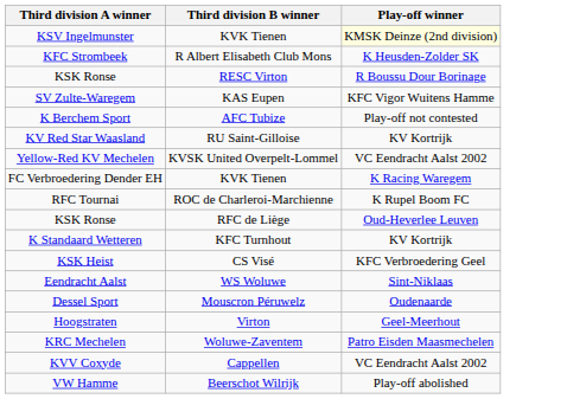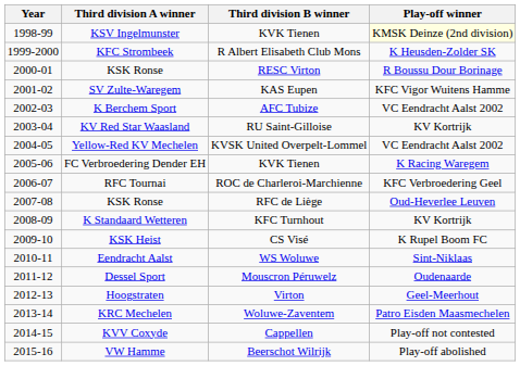+ column: Year | 1998-99 | 1999-2000 | 2000-01 | 2001-02 | 2002-03 | 2003-04 | 2004-05 | 2005-06 | 2006-07 | 2007-08 | 2008-09 | 2009-10 | 2010-11 | 2011-12 | 2012-13 | 2013-14 | 2014-15 | 2015-16
K Berchem Sport | Play-off winner: Play-off not contested -> VC Eendracht Aalst 2002
RFC Tournai | Play-off winner: K Rupel Boom FC -> KFC Verbroedering Geel
KSK Heist | Play-off winner: KFC Verbroedering Geel -> K Rupel Boom FC
KVV Coxyde | Play-off winner: VC Eendracht Aalst 2002 -> Play-off not contested
